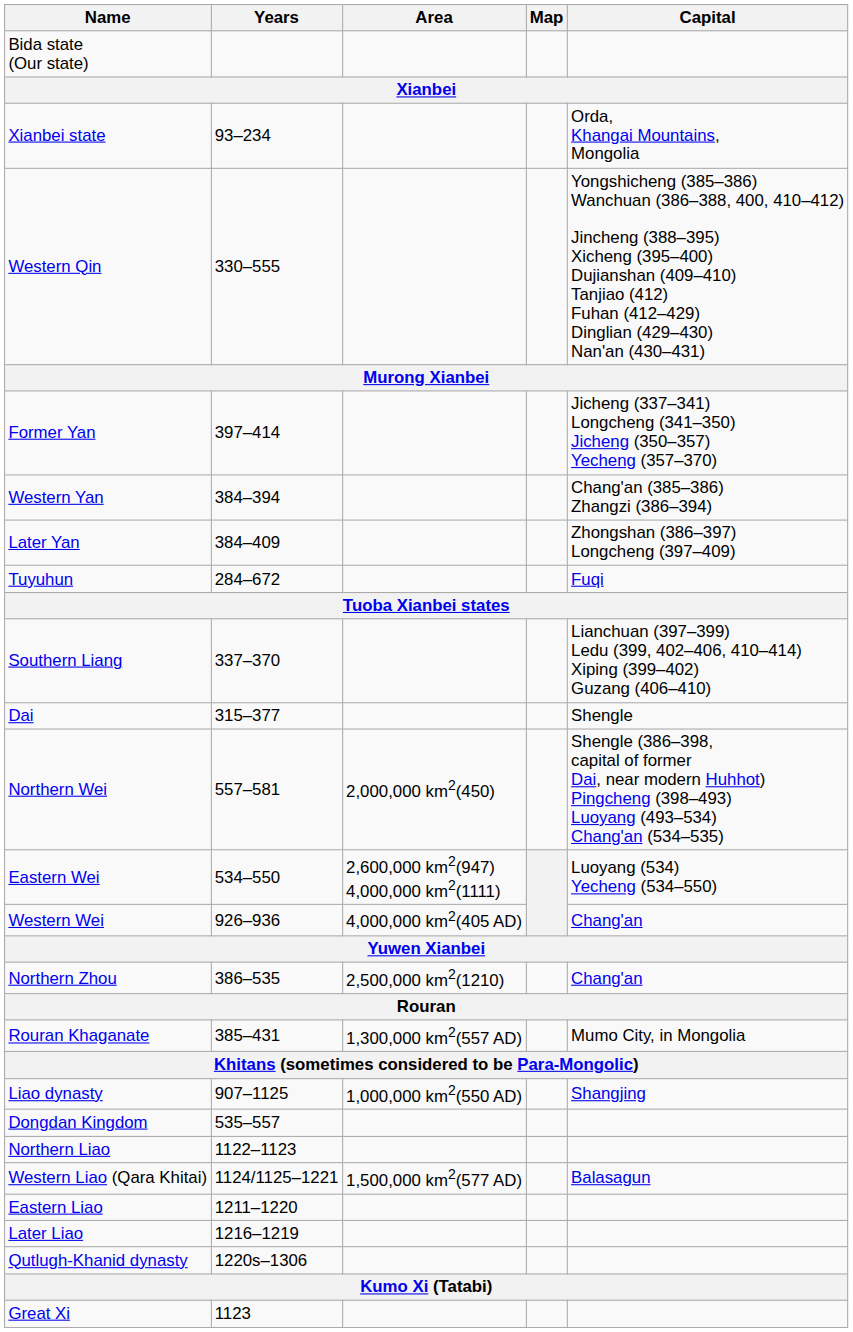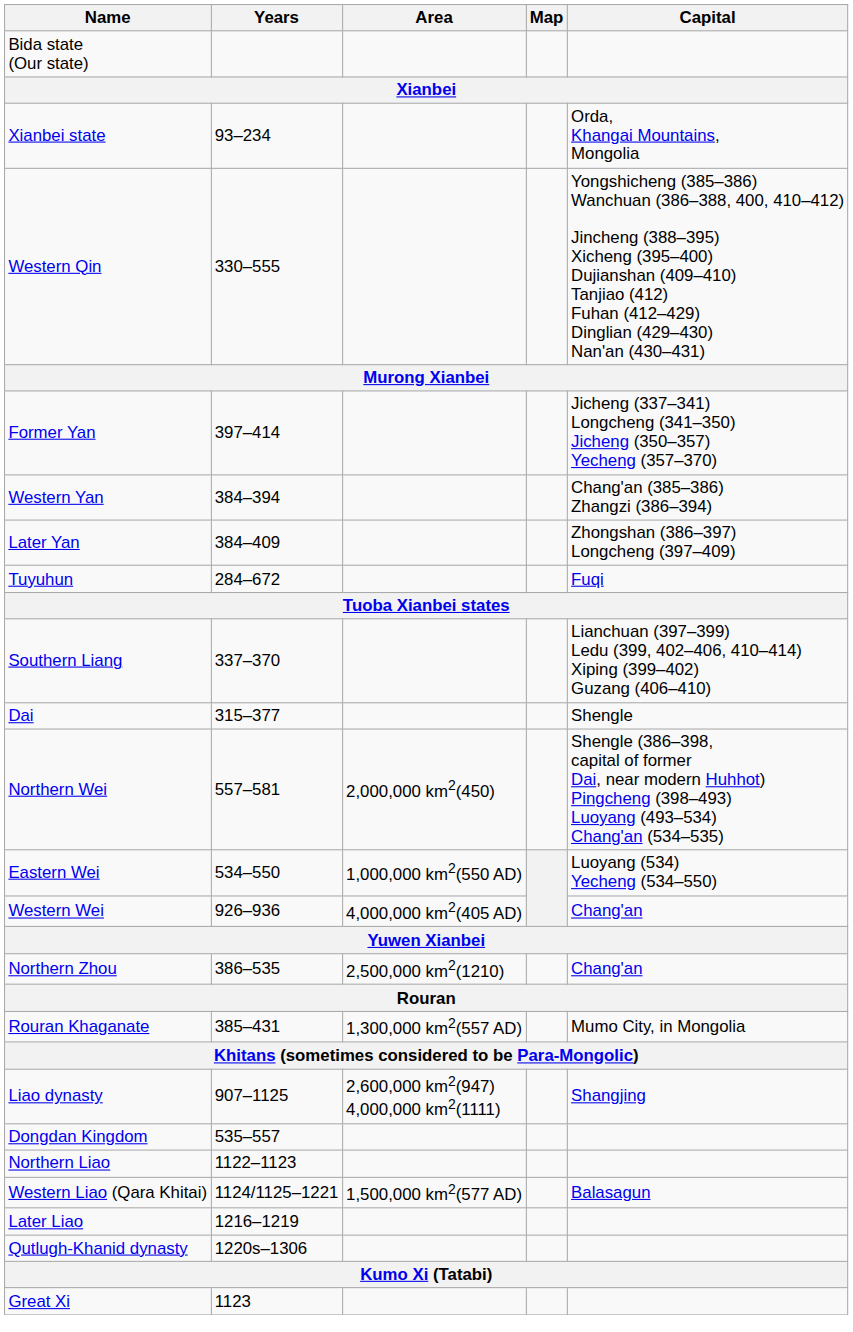Eastern Wei | Area: 2,600,000 km2(947) 4,000,000 km2(1111) -> 1,000,000 km2(550 AD)
Liao dynasty | Area: 1,000,000 km2(550 AD) -> 2,600,000 km2(947) 4,000,000 km2(1111)
- row: Eastern Liao | 1211–1220
